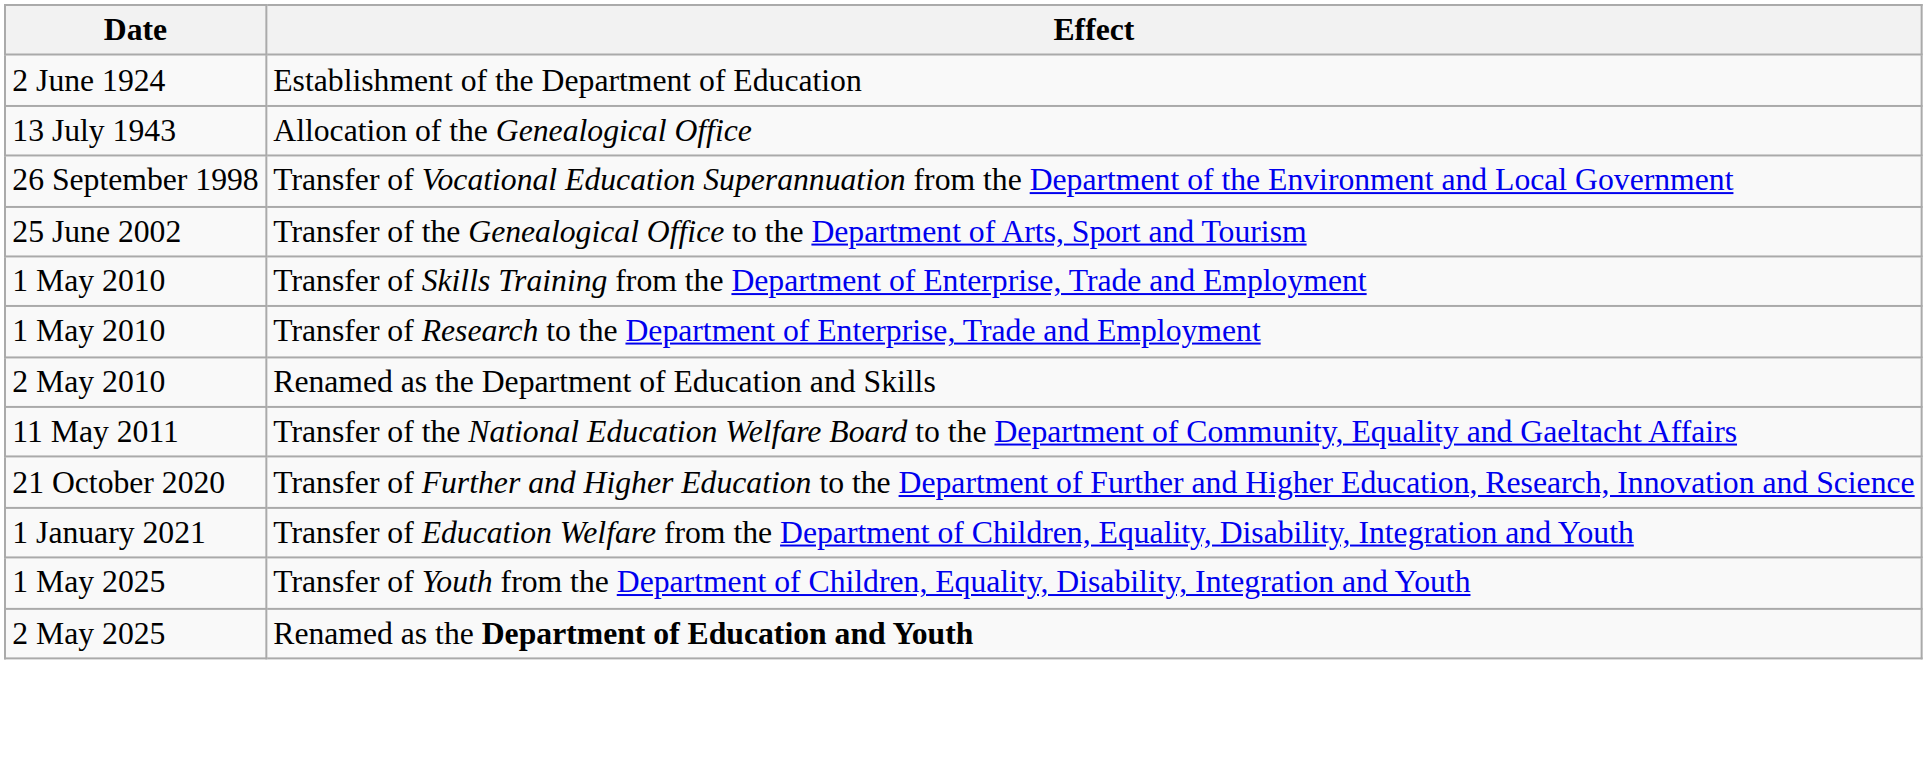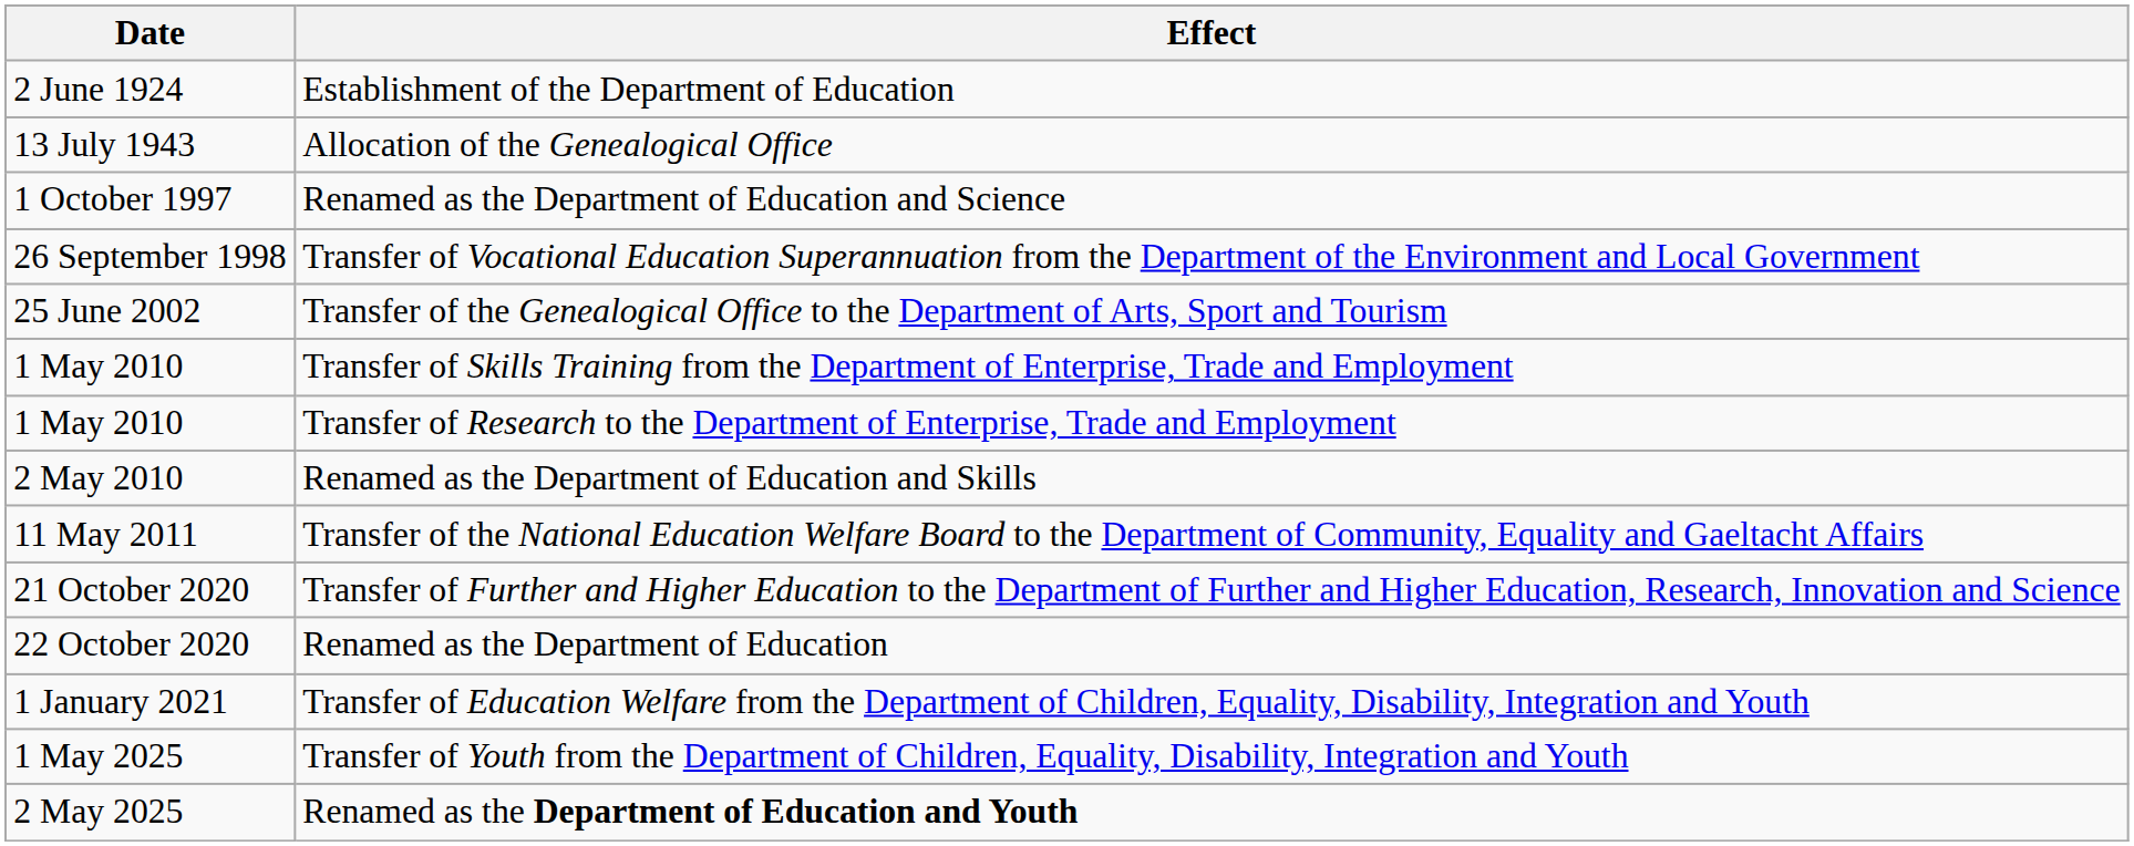+ row: 1 October 1997 | Renamed as the Department of Education and Science
+ row: 22 October 2020 | Renamed as the Department of Education
